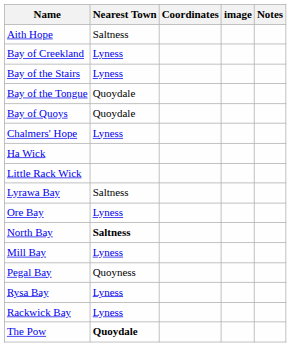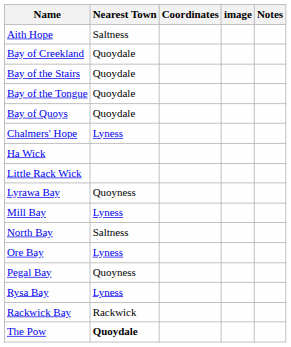Bay of Creekland | Nearest Town: Lyness -> Quoydale
Bay of the Stairs | Nearest Town: Lyness -> Quoydale
Lyrawa Bay | Nearest Town: Saltness -> Quoyness
rows swapped: Mill Bay <-> Ore Bay
North Bay | Nearest Town: bold -> normal
Rackwick Bay | Nearest Town: Lyness -> Rackwick
